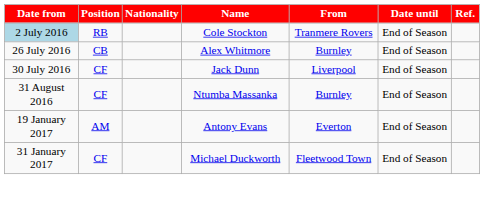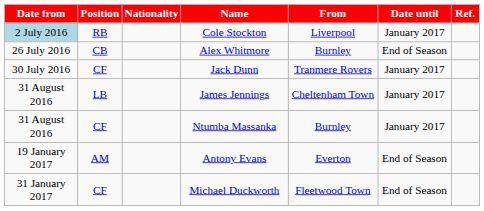Cole Stockton | From: Tranmere Rovers -> Liverpool
Cole Stockton | Date until: End of Season -> January 2017
Jack Dunn | From: Liverpool -> Tranmere Rovers
Jack Dunn | Date until: End of Season -> January 2017
+ row: 31 August 2016 | LB | James Jennings | Cheltenham Town | January 2017
Ntumba Massanka | Date until: End of Season -> January 2017
